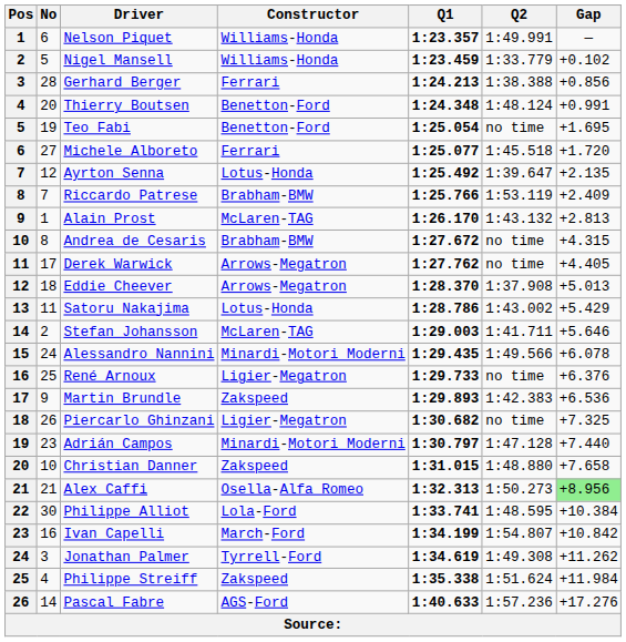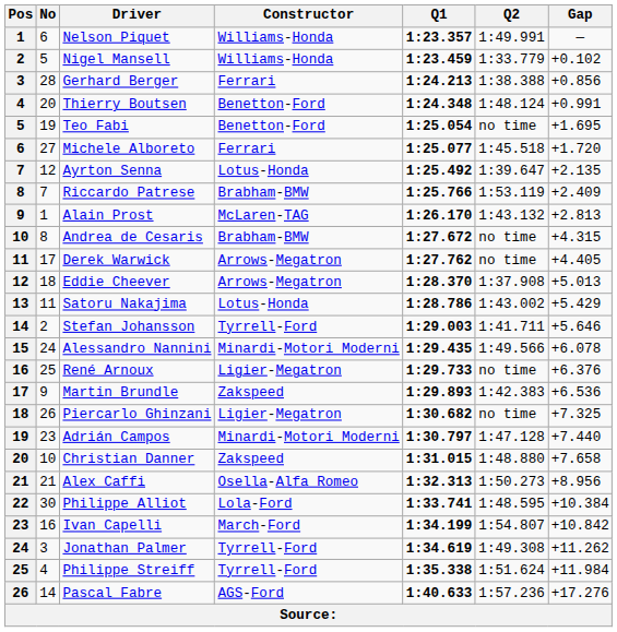Stefan Johansson | Constructor: McLaren-TAG -> Tyrrell-Ford
Alex Caffi | Gap: lightgreen background -> no background
Philippe Streiff | Constructor: Zakspeed -> Tyrrell-Ford
